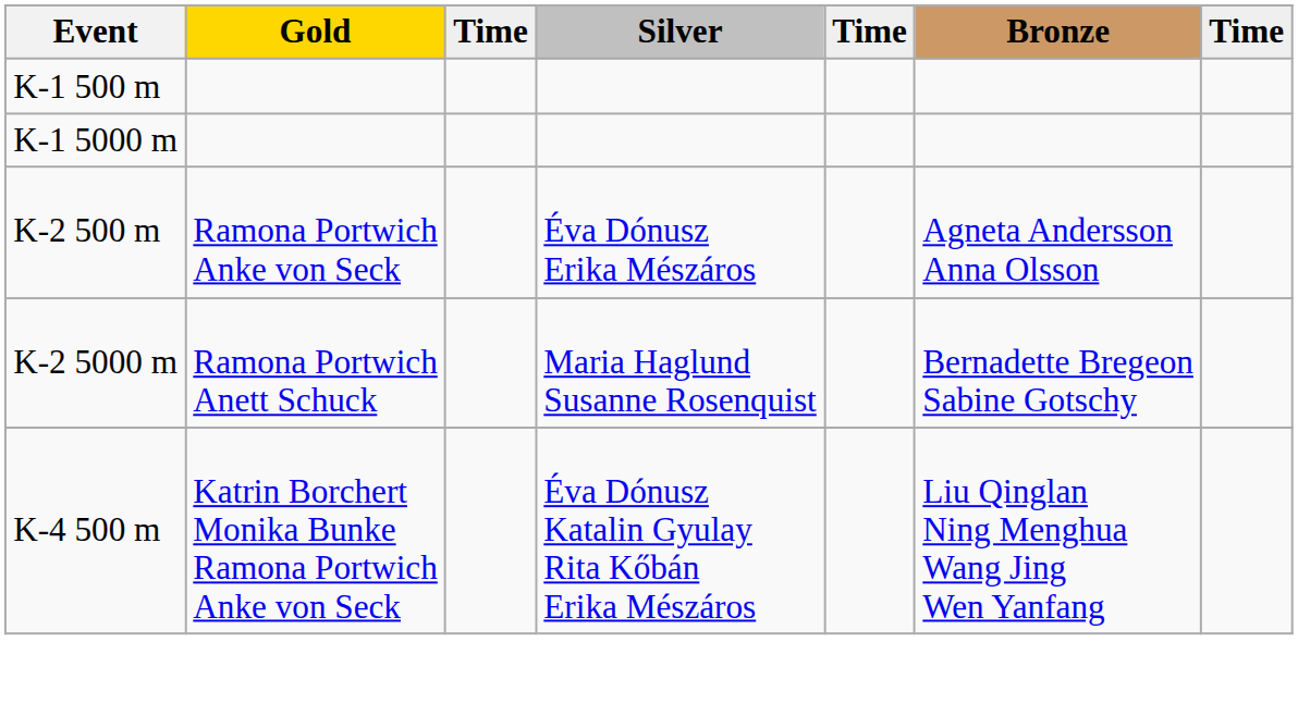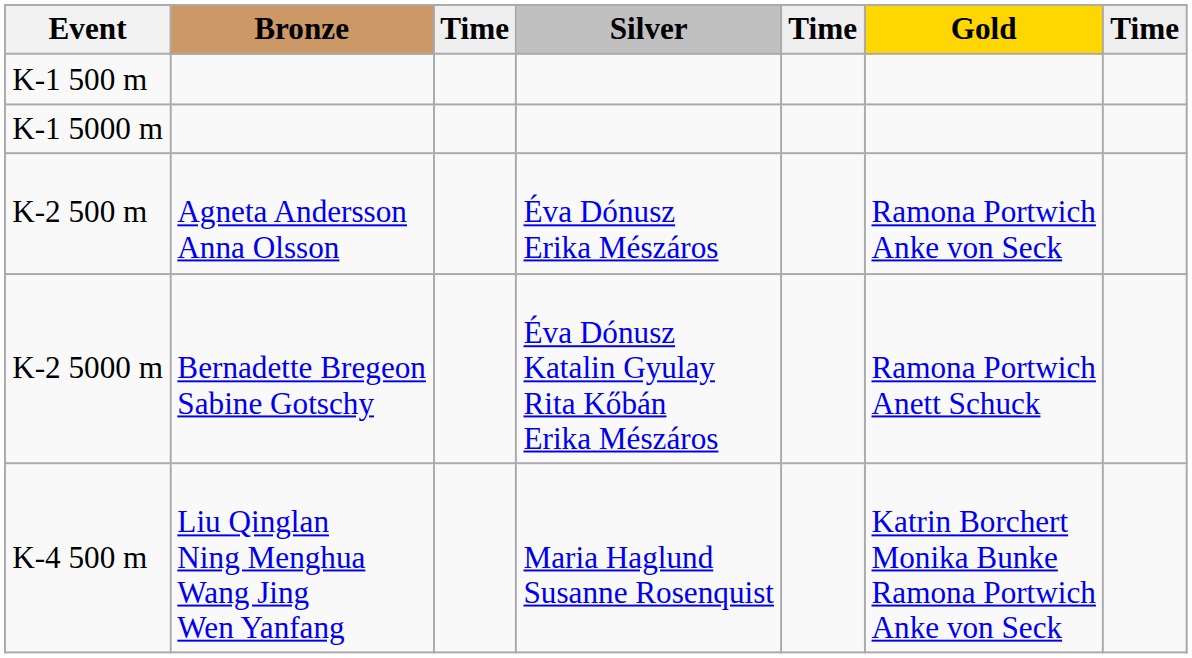columns swapped: Gold <-> Bronze
K-2 5000 m | Silver: Maria Haglund Susanne Rosenquist -> Éva Dónusz Katalin Gyulay Rita Kőbán Erika Mészáros
K-4 500 m | Silver: Éva Dónusz Katalin Gyulay Rita Kőbán Erika Mészáros -> Maria Haglund Susanne Rosenquist
